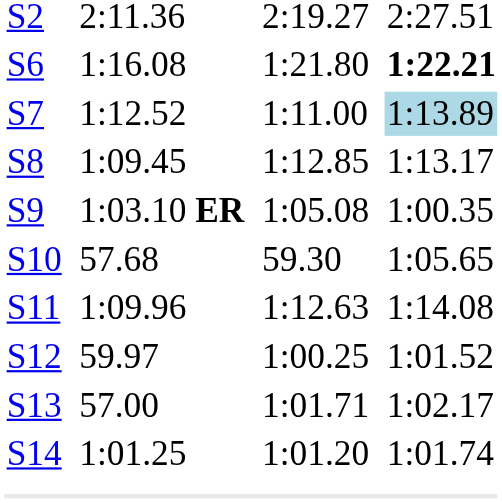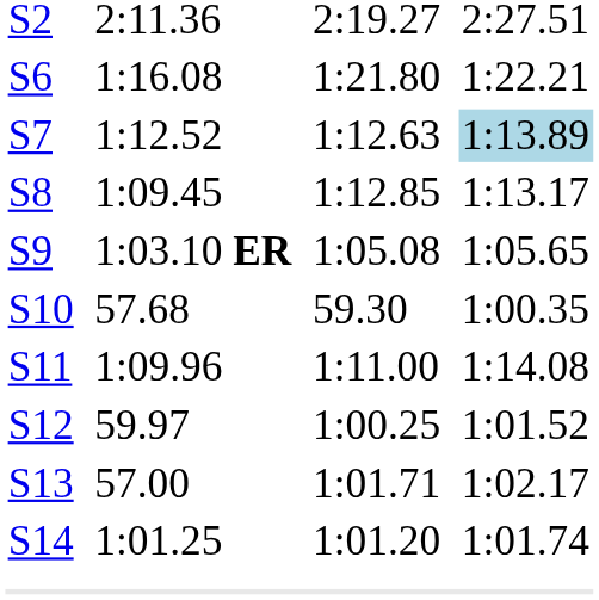S6 | column 7: bold -> normal
S7 | column 5: 1:11.00 -> 1:12.63
S9 | column 7: 1:00.35 -> 1:05.65
S10 | column 7: 1:05.65 -> 1:00.35
S11 | column 5: 1:12.63 -> 1:11.00
